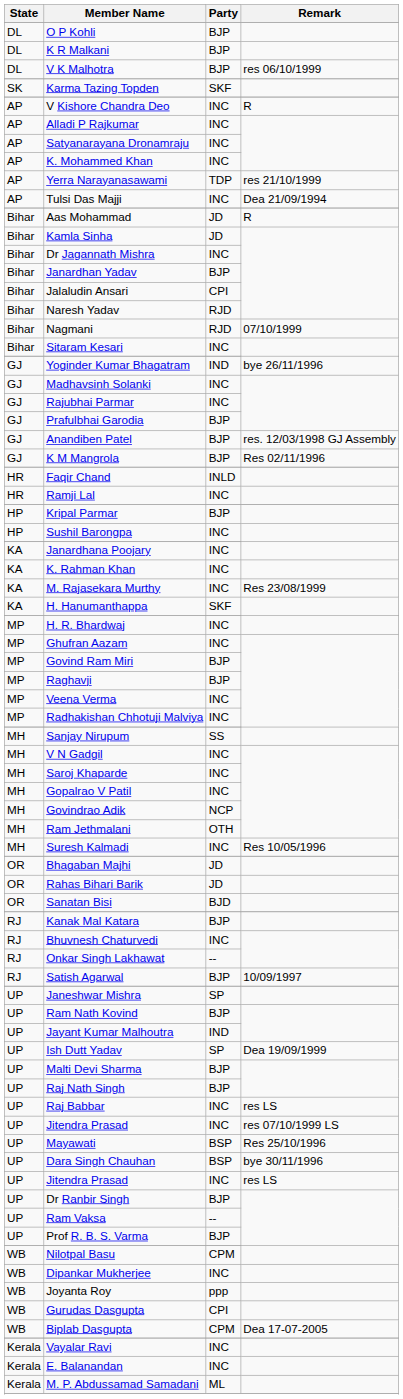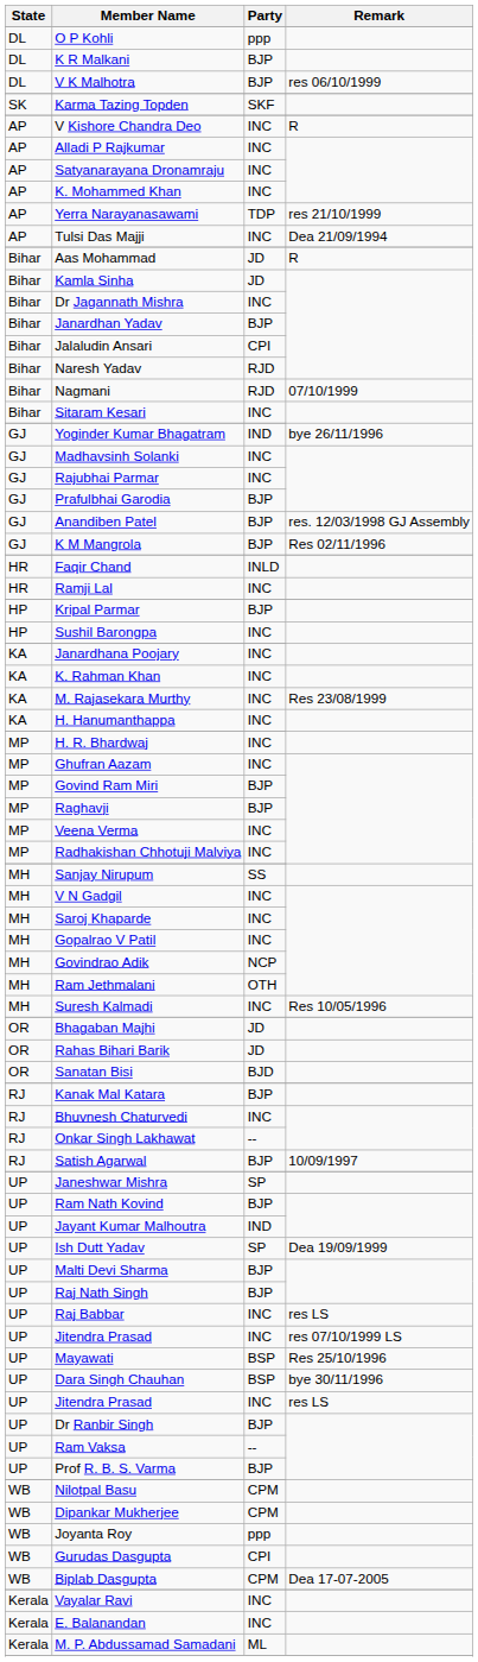O P Kohli | Party: BJP -> ppp
H. Hanumanthappa | Party: SKF -> INC
Dipankar Mukherjee | Party: INC -> CPM
